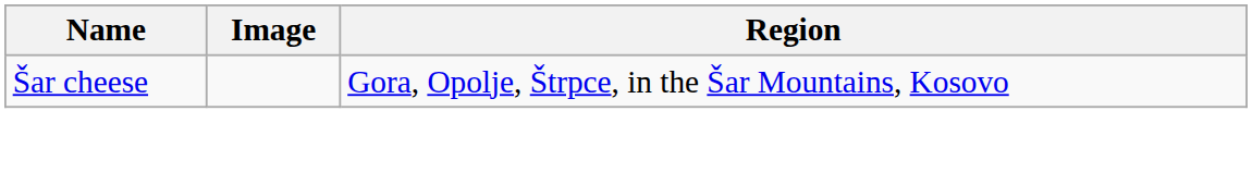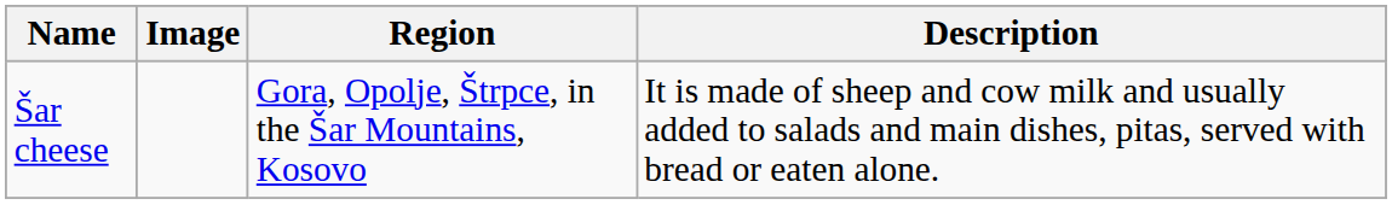+ column: Description | It is made of sheep and cow milk and usually added to salads and main dishes, pitas, served with bread or eaten alone.
